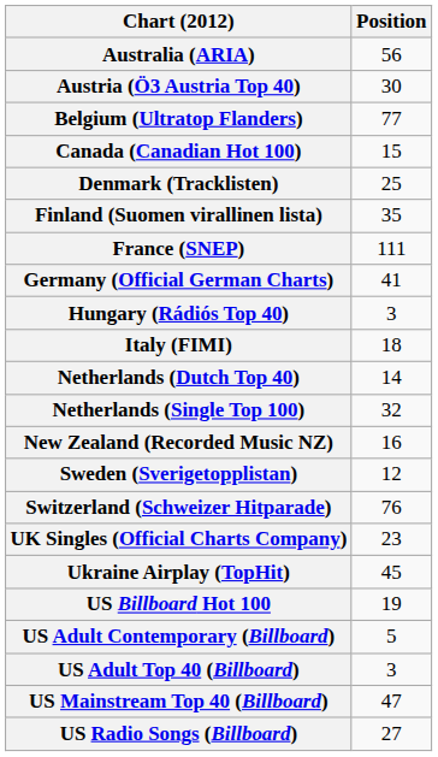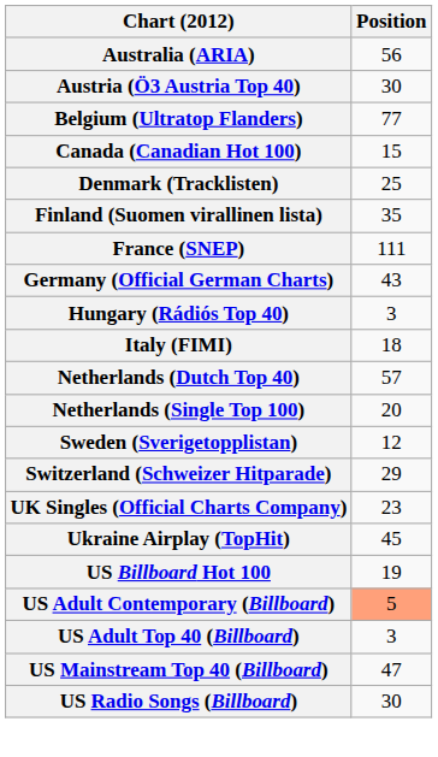Germany (Official German Charts) | Position: 41 -> 43
Netherlands (Dutch Top 40) | Position: 14 -> 57
Netherlands (Single Top 100) | Position: 32 -> 20
- row: New Zealand (Recorded Music NZ) | 16
Switzerland (Schweizer Hitparade) | Position: 76 -> 29
US Adult Contemporary (Billboard) | Position: no background -> lightsalmon background
US Radio Songs (Billboard) | Position: 27 -> 30
